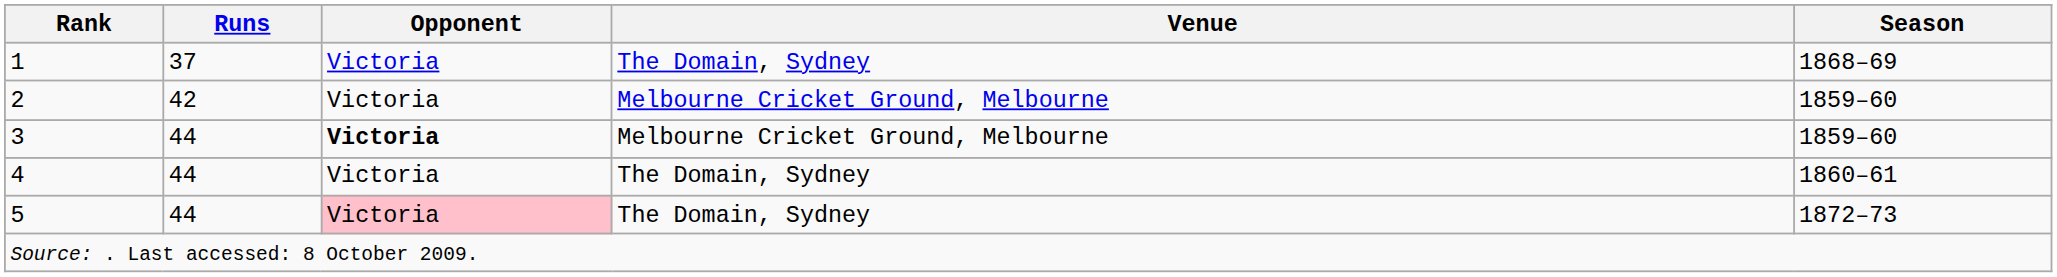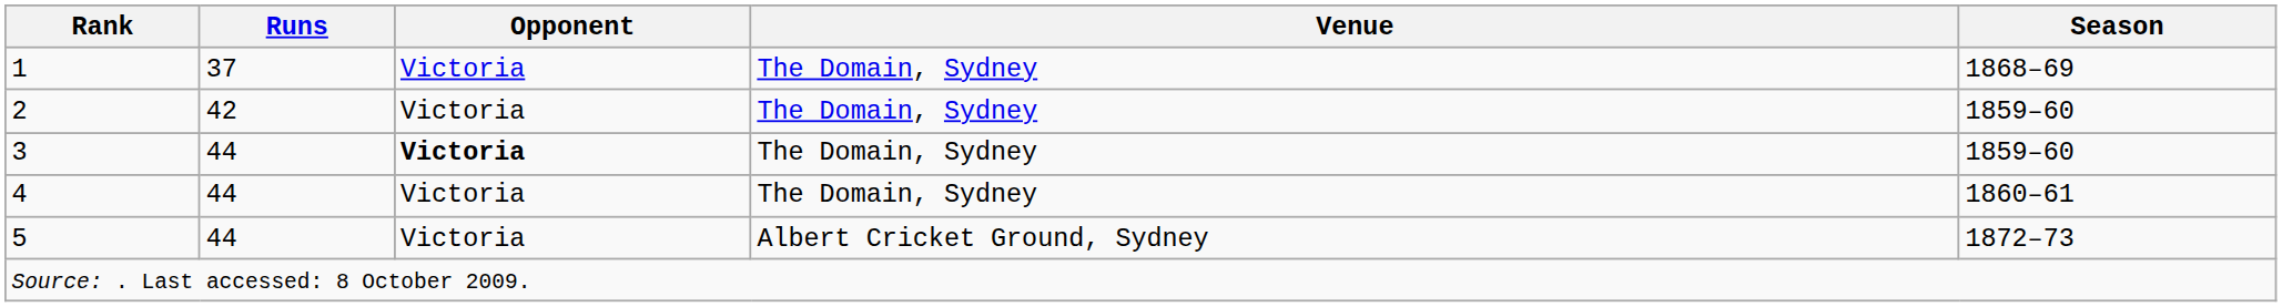2 | Venue: Melbourne Cricket Ground, Melbourne -> The Domain, Sydney
3 | Venue: Melbourne Cricket Ground, Melbourne -> The Domain, Sydney
5 | Opponent: pink background -> no background
5 | Venue: The Domain, Sydney -> Albert Cricket Ground, Sydney
